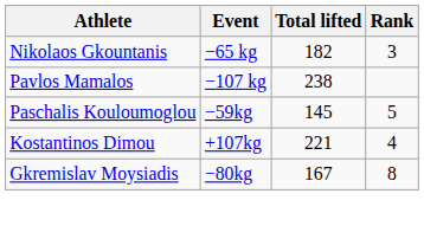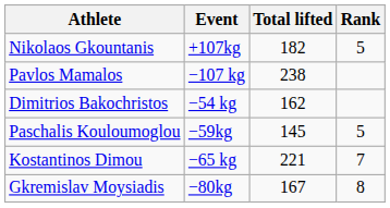Nikolaos Gkountanis | Event: −65 kg -> +107kg
Nikolaos Gkountanis | Rank: 3 -> 5
+ row: Dimitrios Bakochristos | −54 kg | 162
Kostantinos Dimou | Event: +107kg -> −65 kg
Kostantinos Dimou | Rank: 4 -> 7
